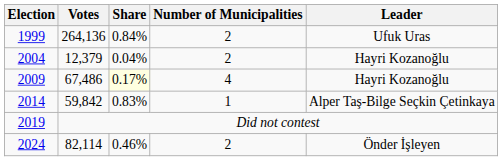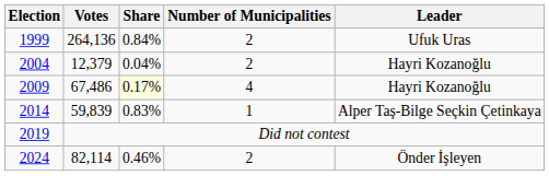2014 | Votes: 59,842 -> 59,839
